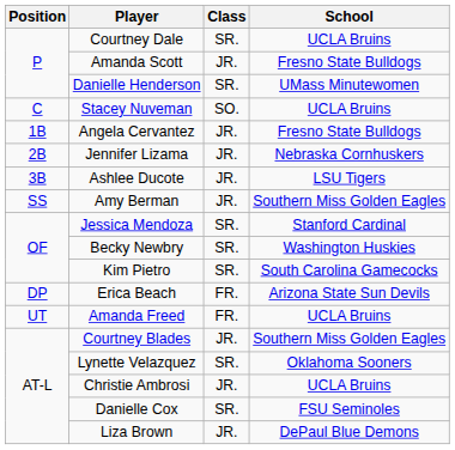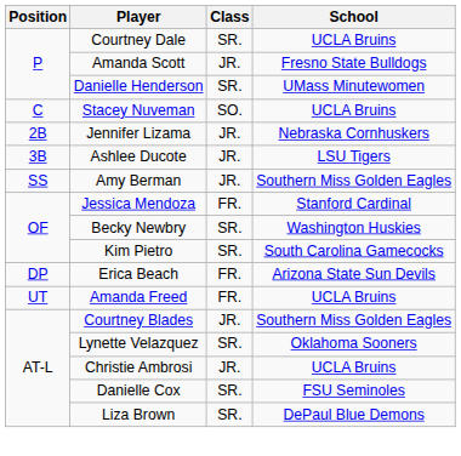- row: 1B | Angela Cervantez | JR. | Fresno State Bulldogs
Jessica Mendoza | Class: SR. -> FR.
Liza Brown | Class: JR. -> SR.
